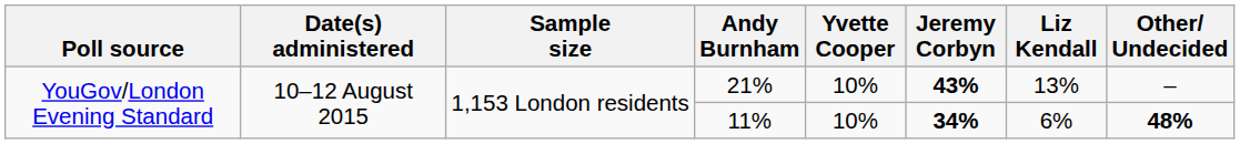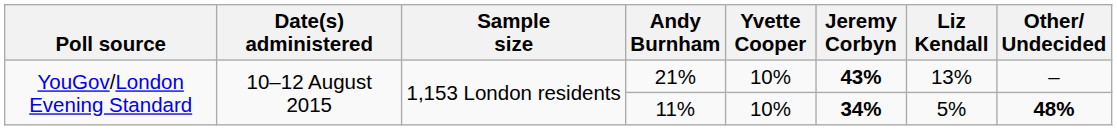11% | Liz Kendall: 6% -> 5%
